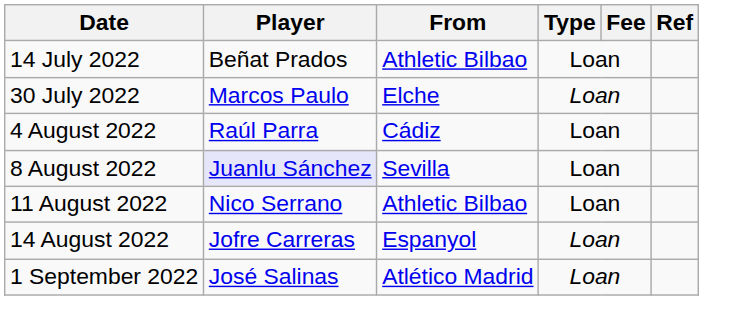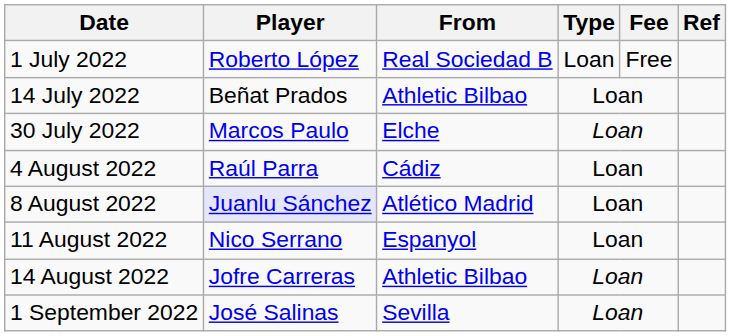+ row: 1 July 2022 | Roberto López | Real Sociedad B | Loan | Free
8 August 2022 | From: Sevilla -> Atlético Madrid
11 August 2022 | From: Athletic Bilbao -> Espanyol
14 August 2022 | From: Espanyol -> Athletic Bilbao
1 September 2022 | From: Atlético Madrid -> Sevilla
